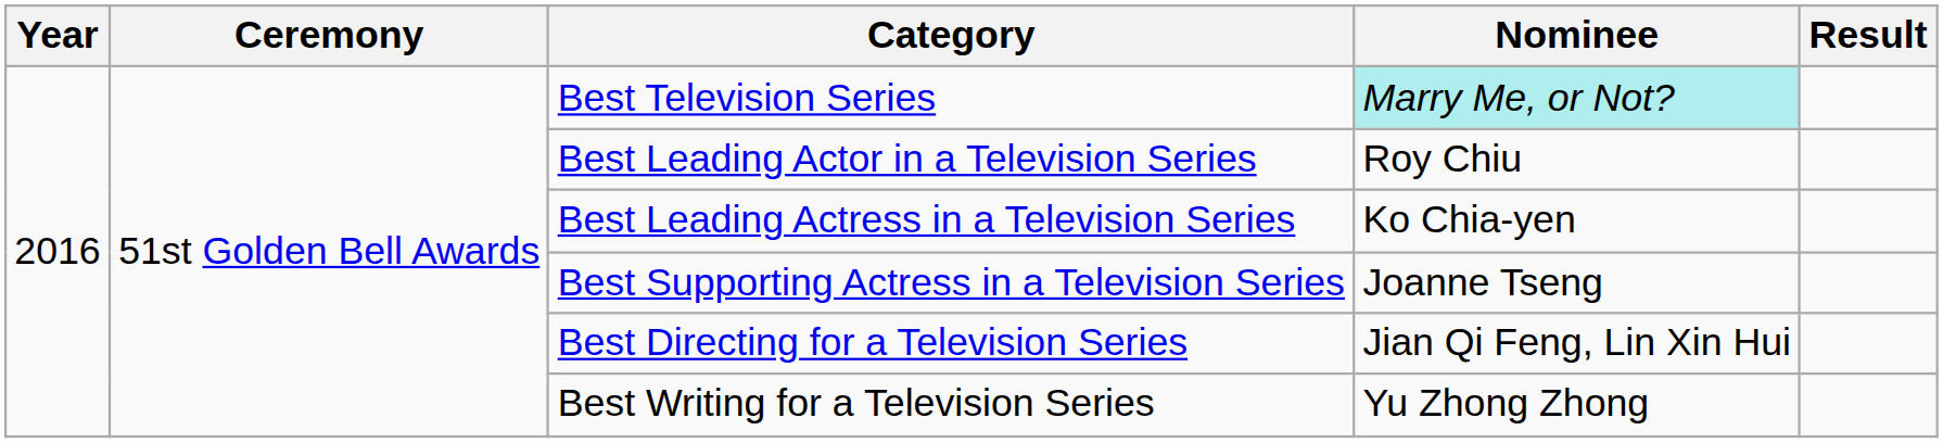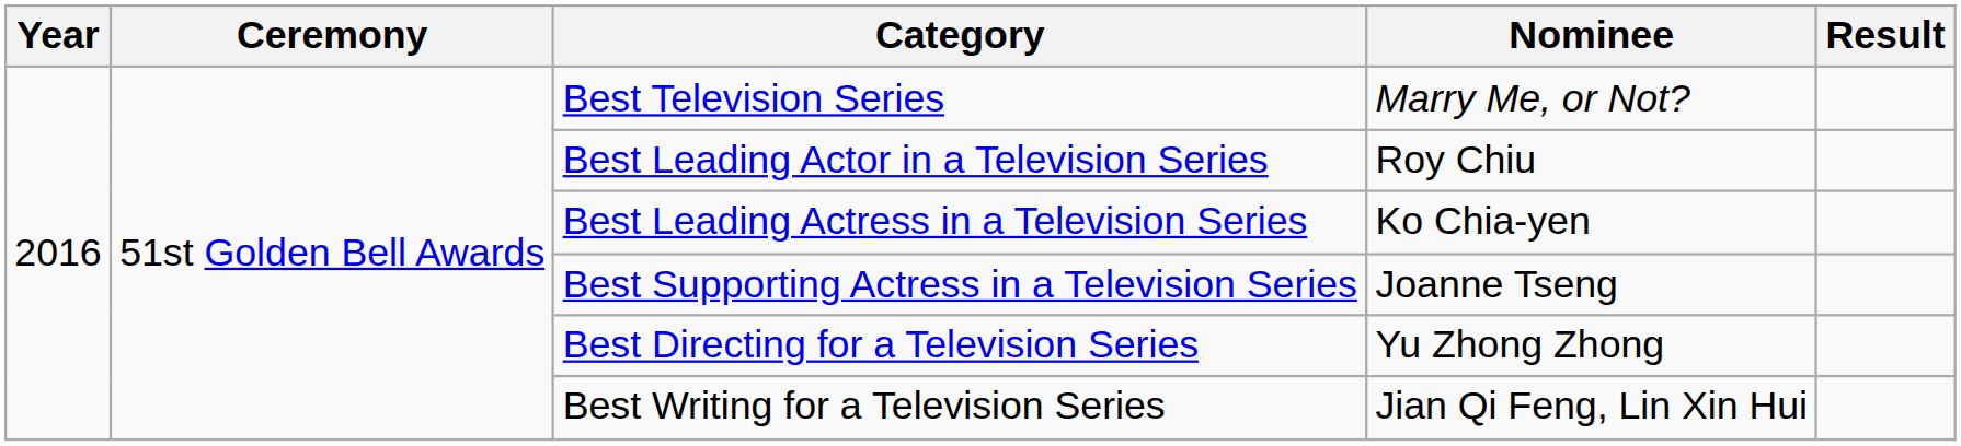Best Television Series | Nominee: paleturquoise background -> no background
Best Directing for a Television Series | Nominee: Jian Qi Feng, Lin Xin Hui -> Yu Zhong Zhong
Best Writing for a Television Series | Nominee: Yu Zhong Zhong -> Jian Qi Feng, Lin Xin Hui
